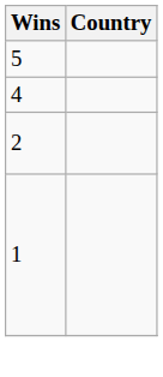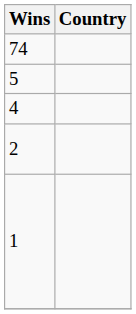+ row: 74
